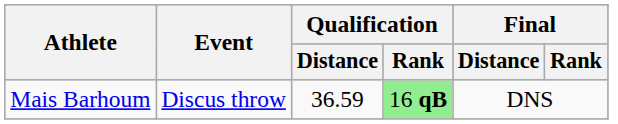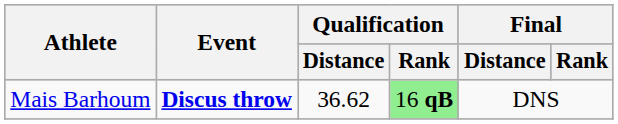Mais Barhoum | Event: normal -> bold
Mais Barhoum | Qualification / Distance: 36.59 -> 36.62
